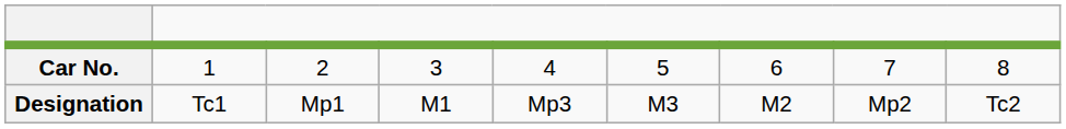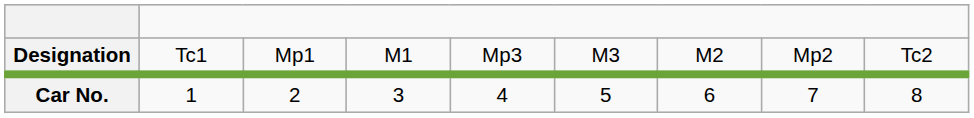rows swapped: Car No. <-> Designation
